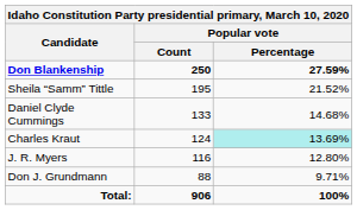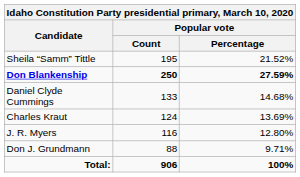rows swapped: Don Blankenship <-> Sheila “Samm” Tittle
Charles Kraut | Popular vote / Percentage: paleturquoise background -> no background
